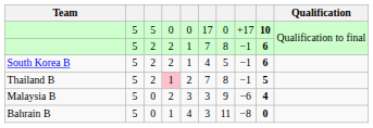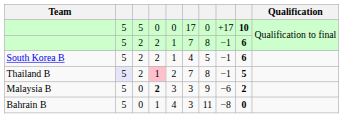Thailand B | column 2: no background -> lavender background
Malaysia B | column 4: normal -> bold
Malaysia B | column 9: 4 -> 2
